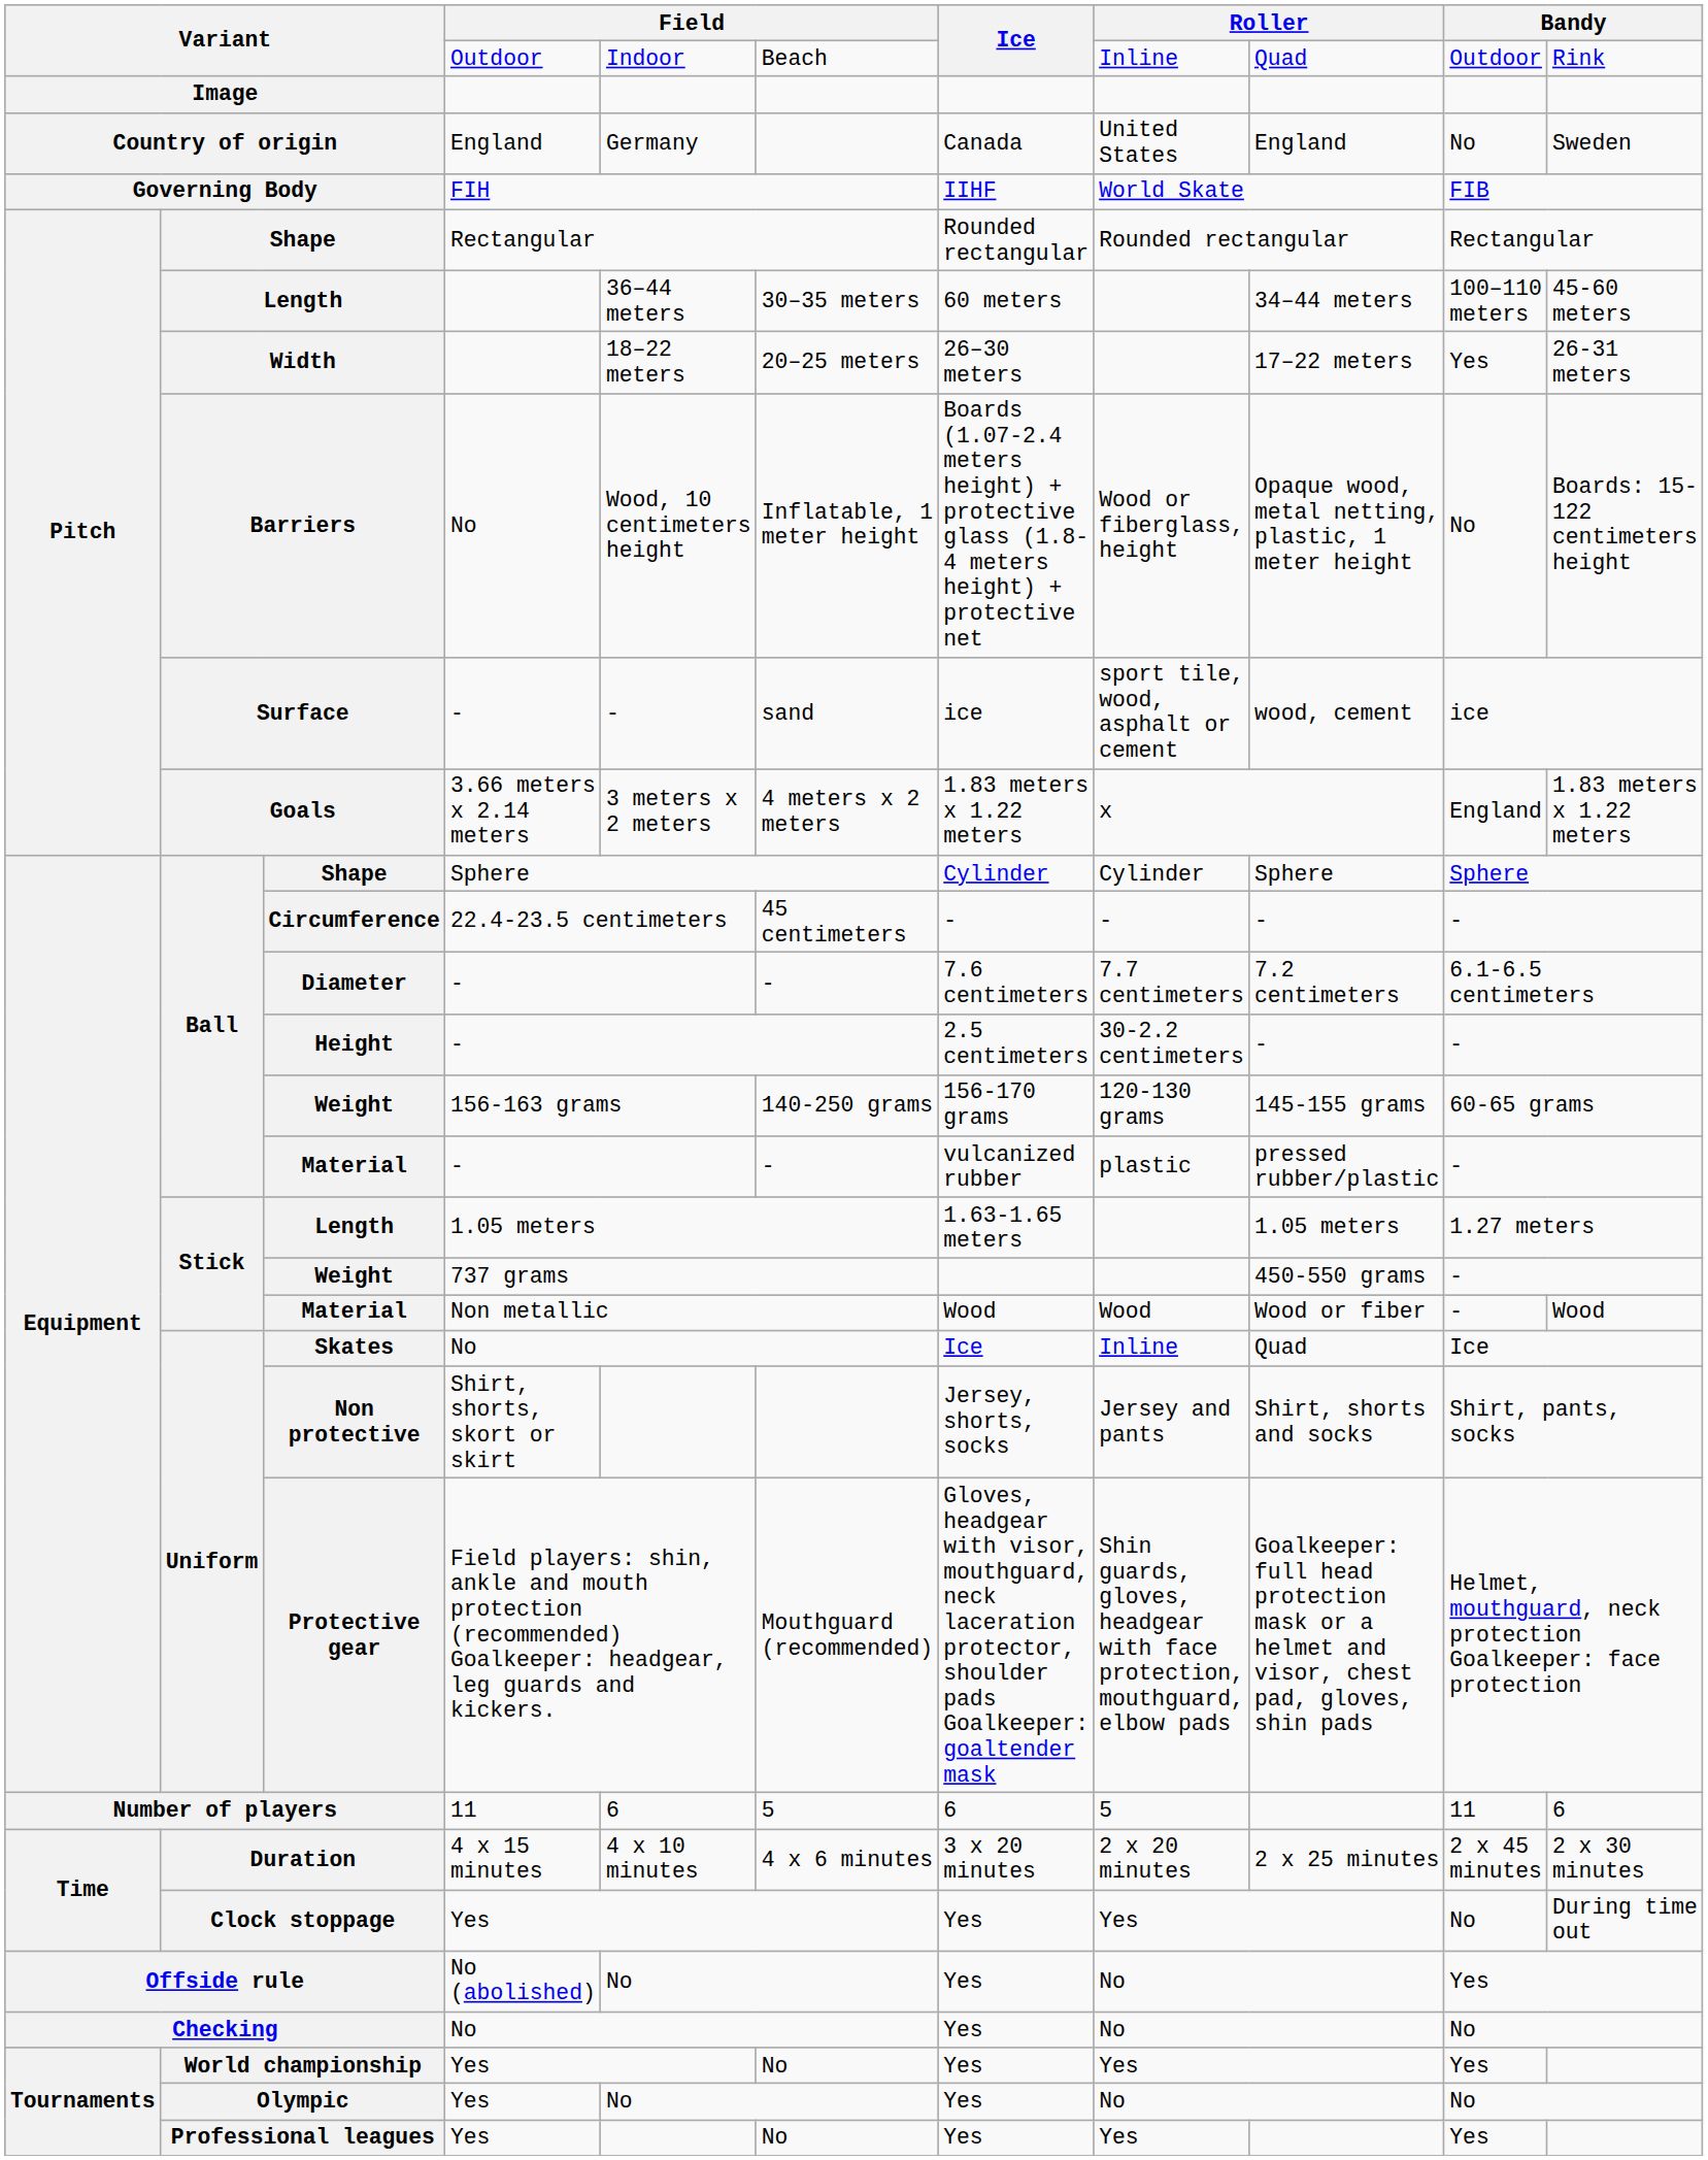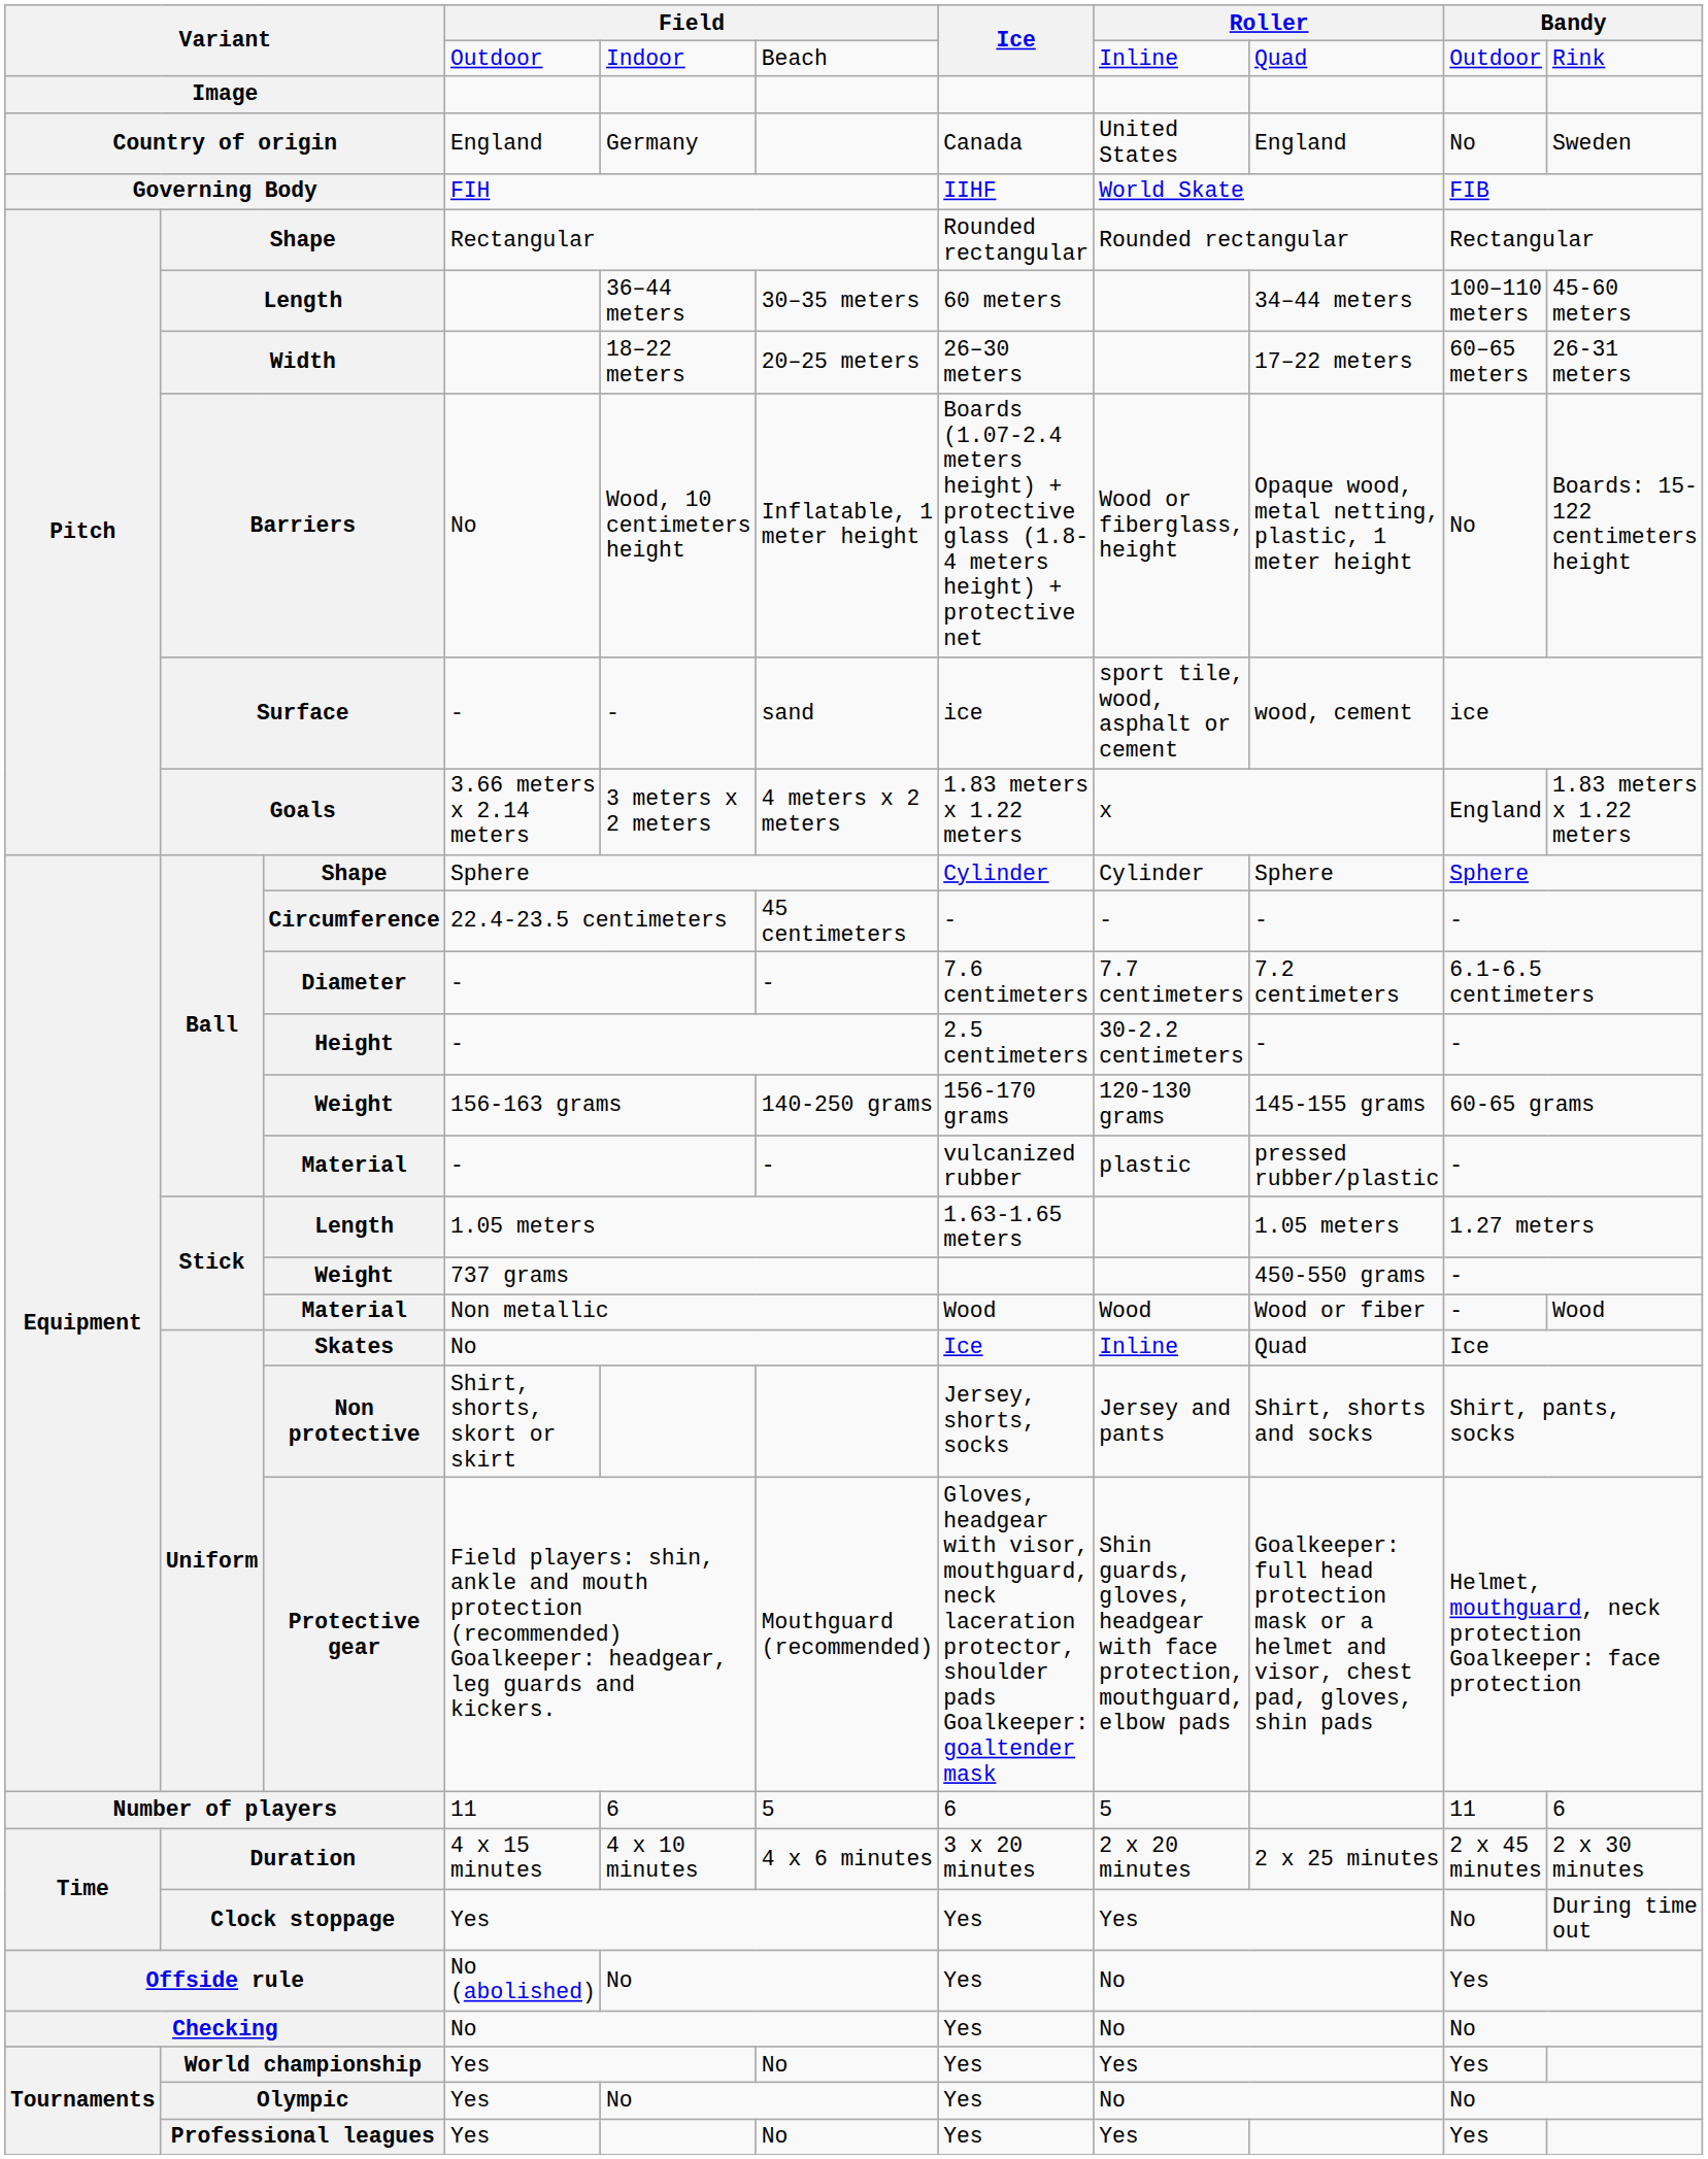Width | column 10: Yes -> 60–65 meters
